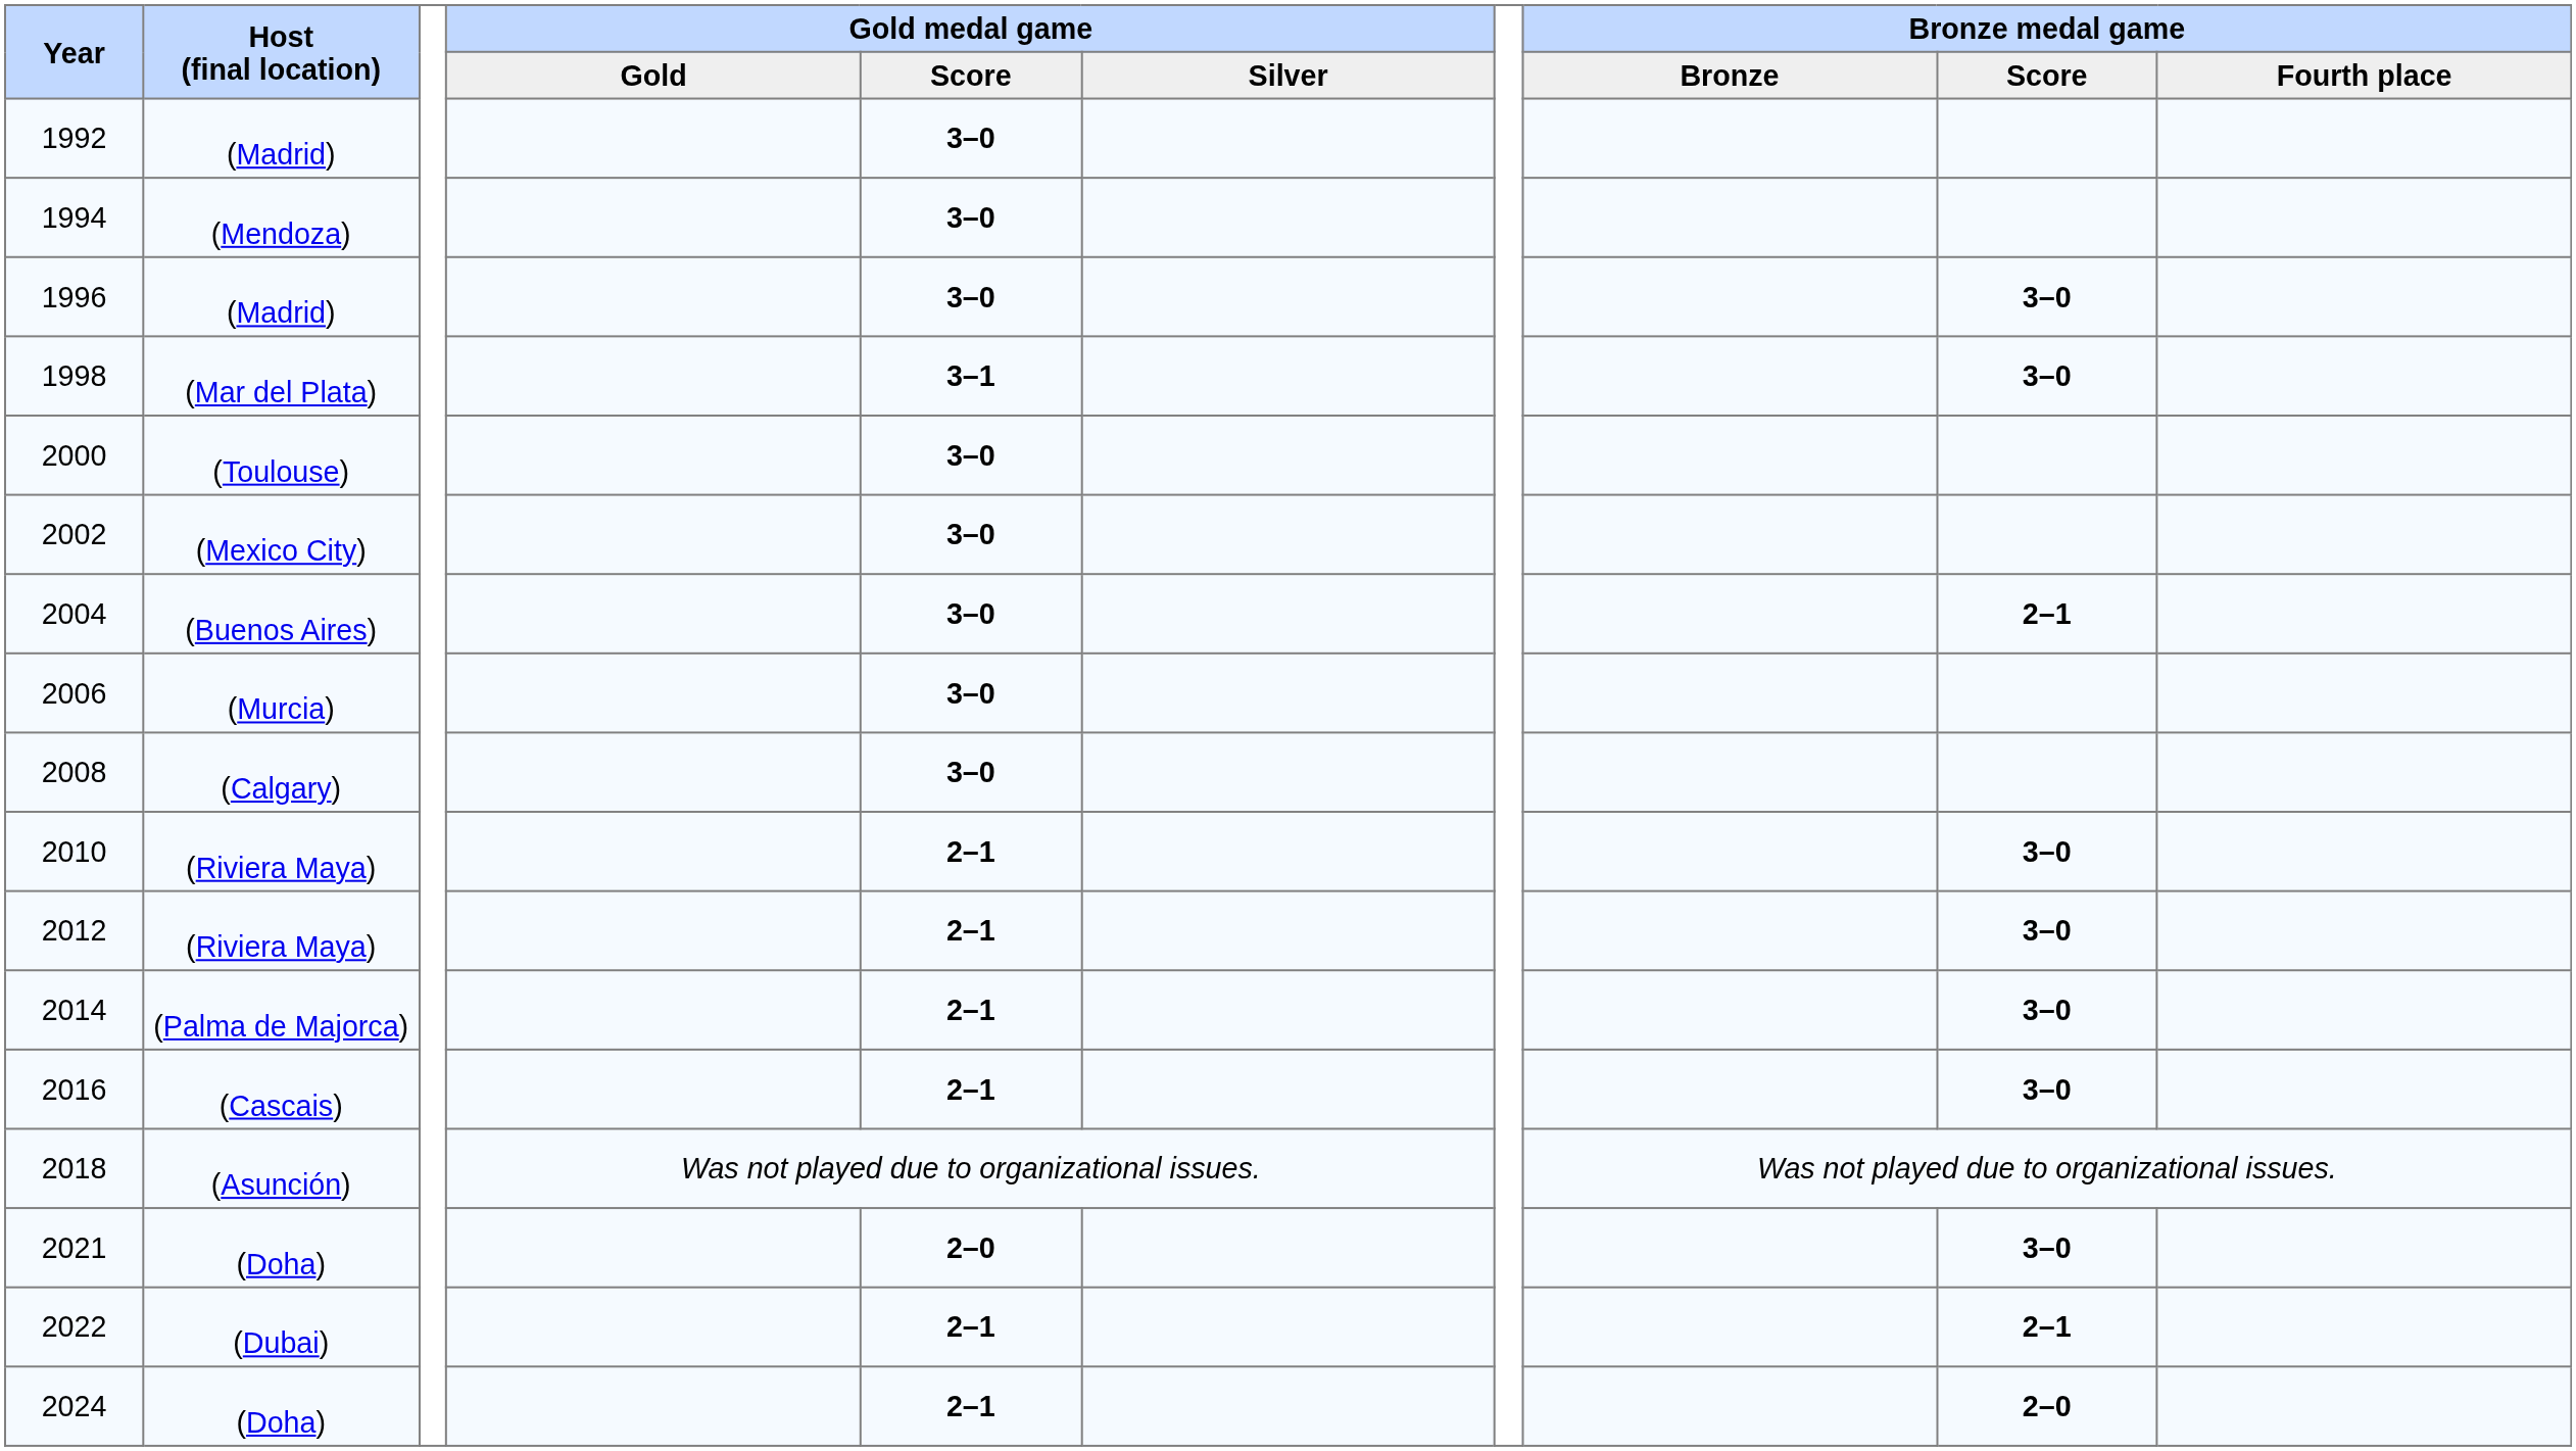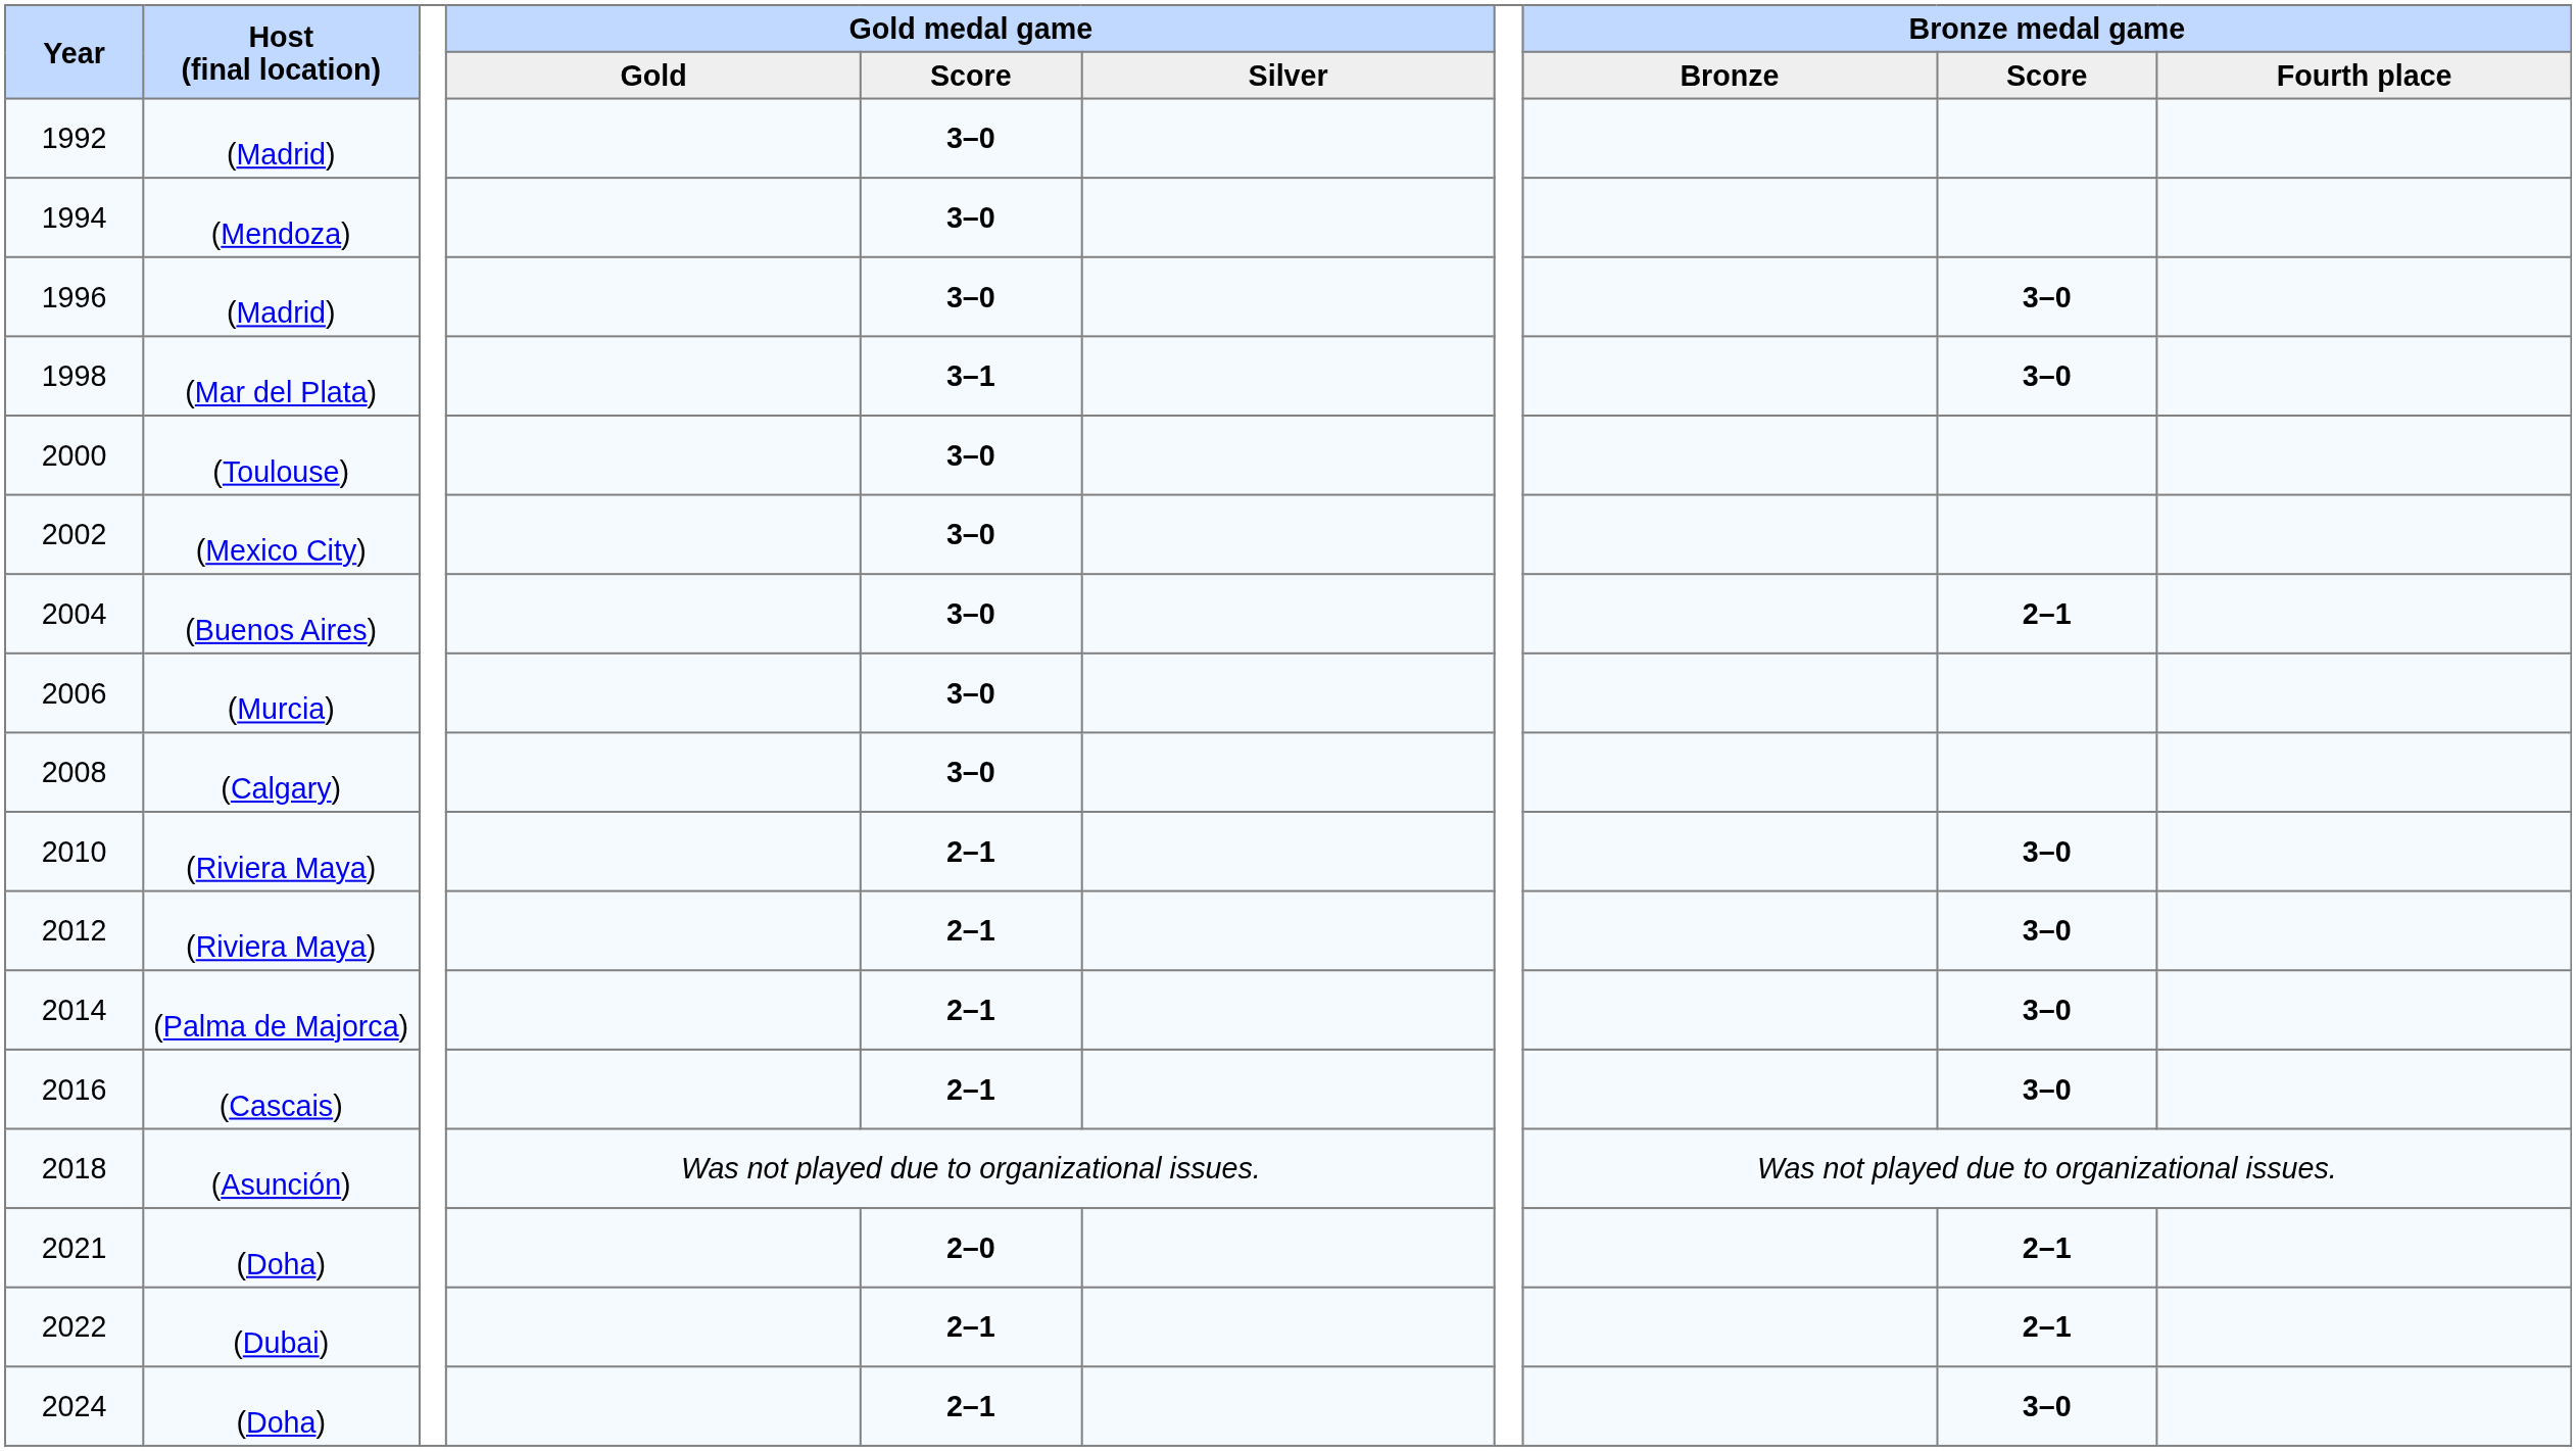2021 | Bronze medal game / Score: 3–0 -> 2–1
2024 | Bronze medal game / Score: 2–0 -> 3–0
